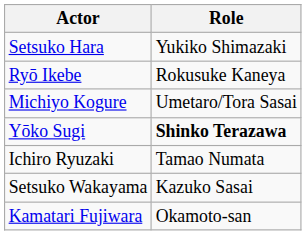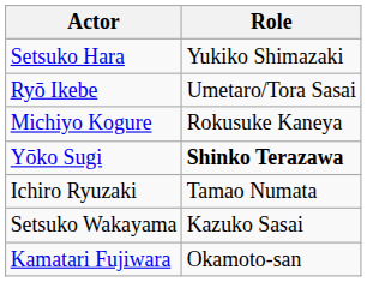Ryō Ikebe | Role: Rokusuke Kaneya -> Umetaro/Tora Sasai
Michiyo Kogure | Role: Umetaro/Tora Sasai -> Rokusuke Kaneya
